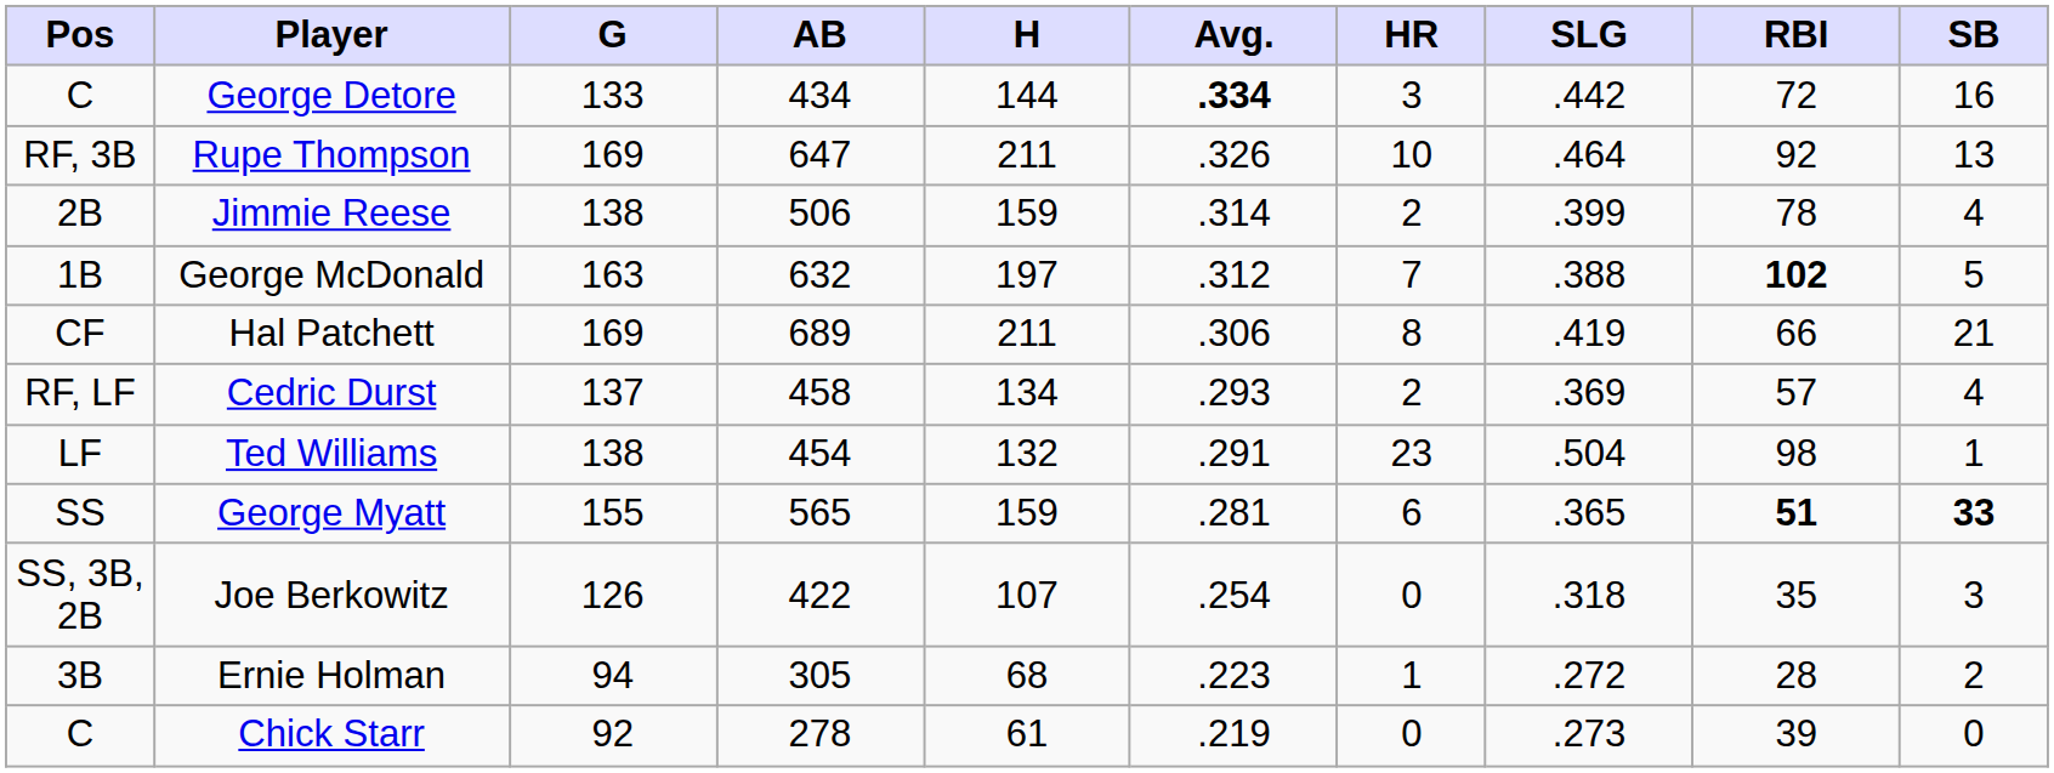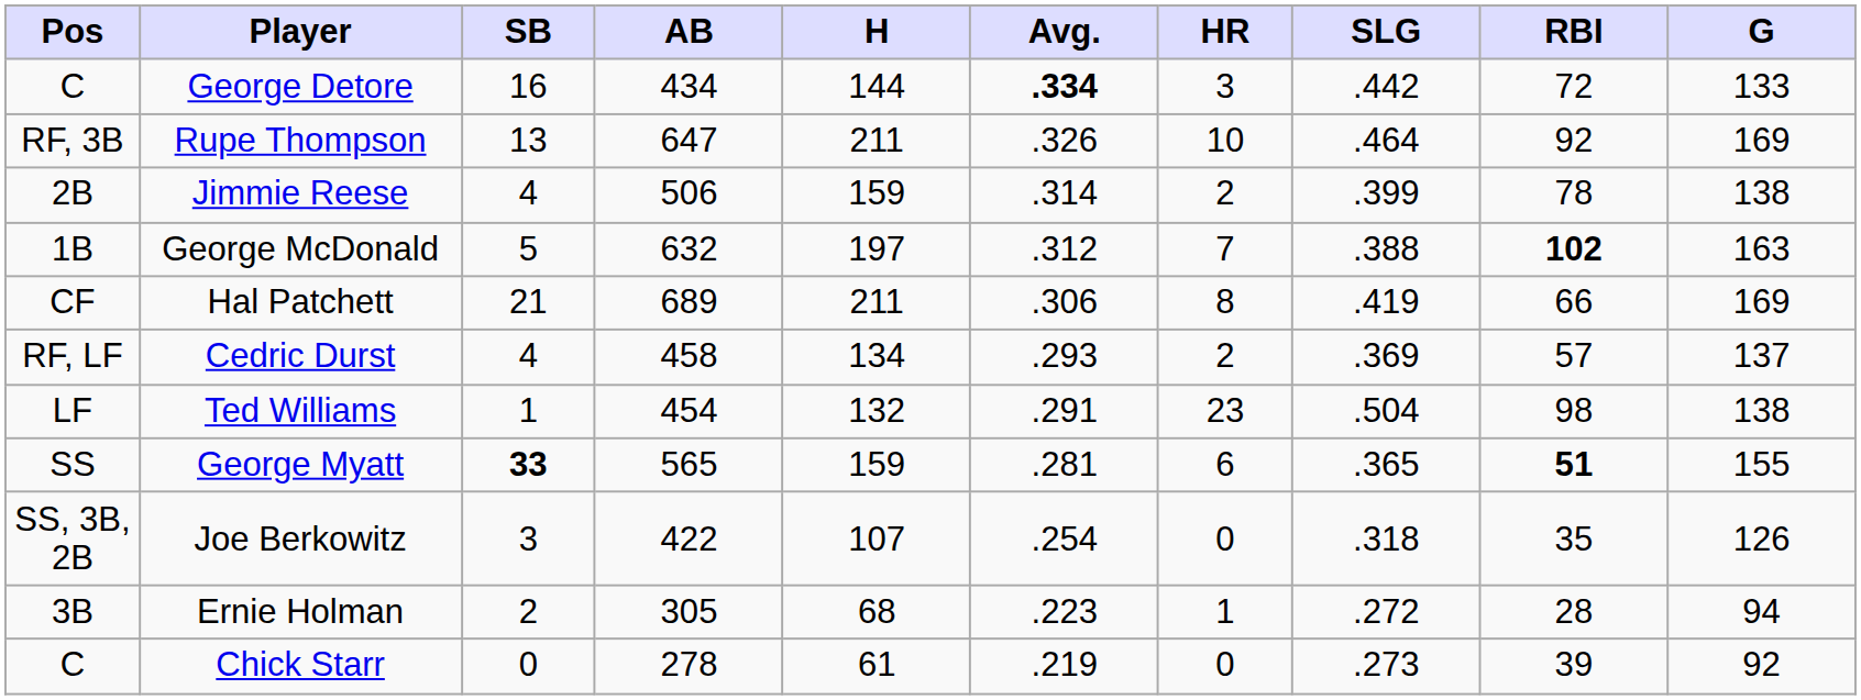columns swapped: G <-> SB
